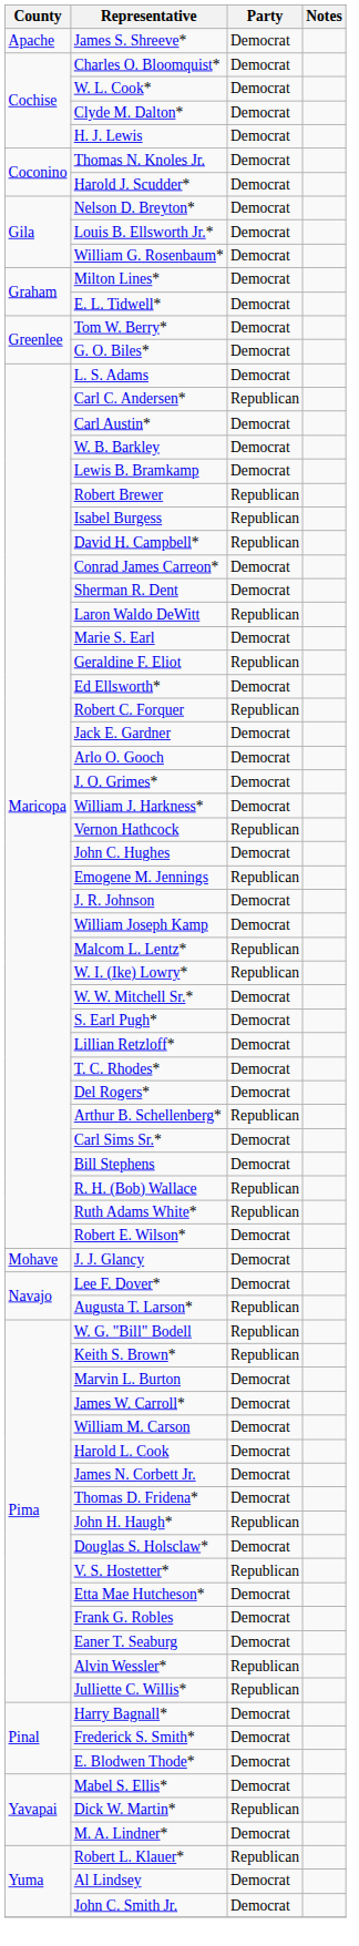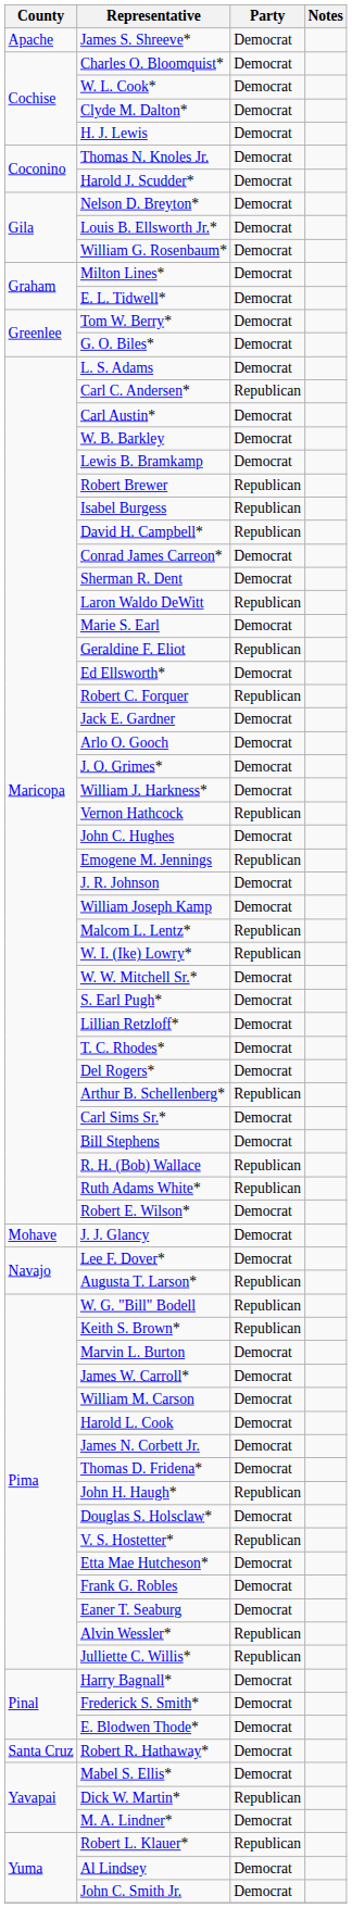+ row: Santa Cruz | Robert R. Hathaway* | Democrat
